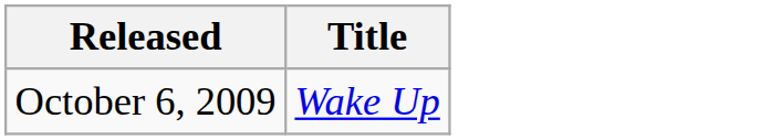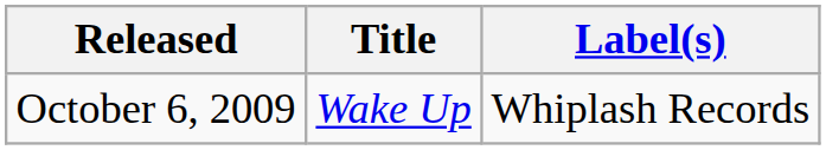+ column: Label(s) | Whiplash Records
